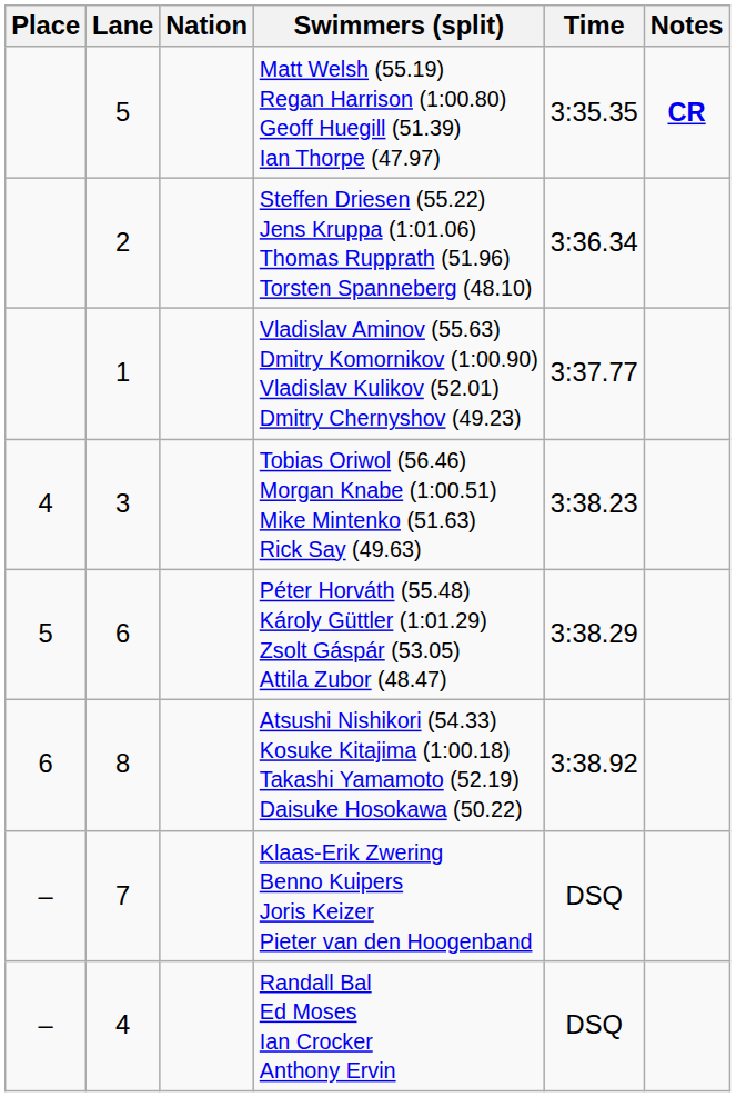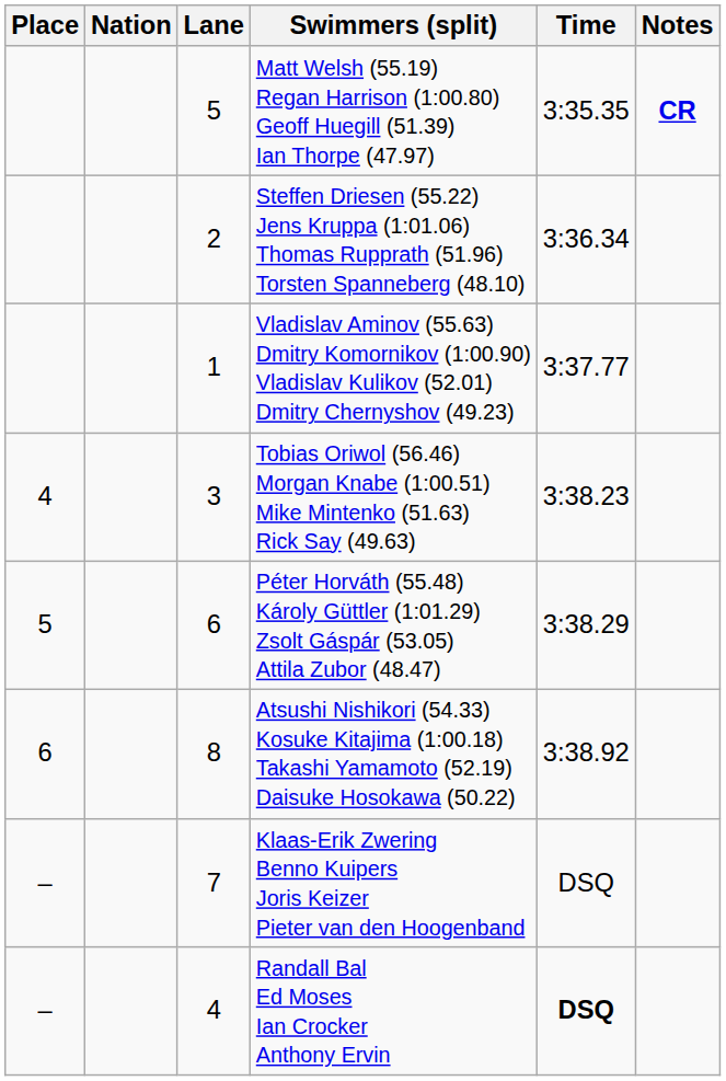columns swapped: Lane <-> Nation
Randall Bal Ed Moses Ian Crocker Anthony Ervin | Time: normal -> bold
